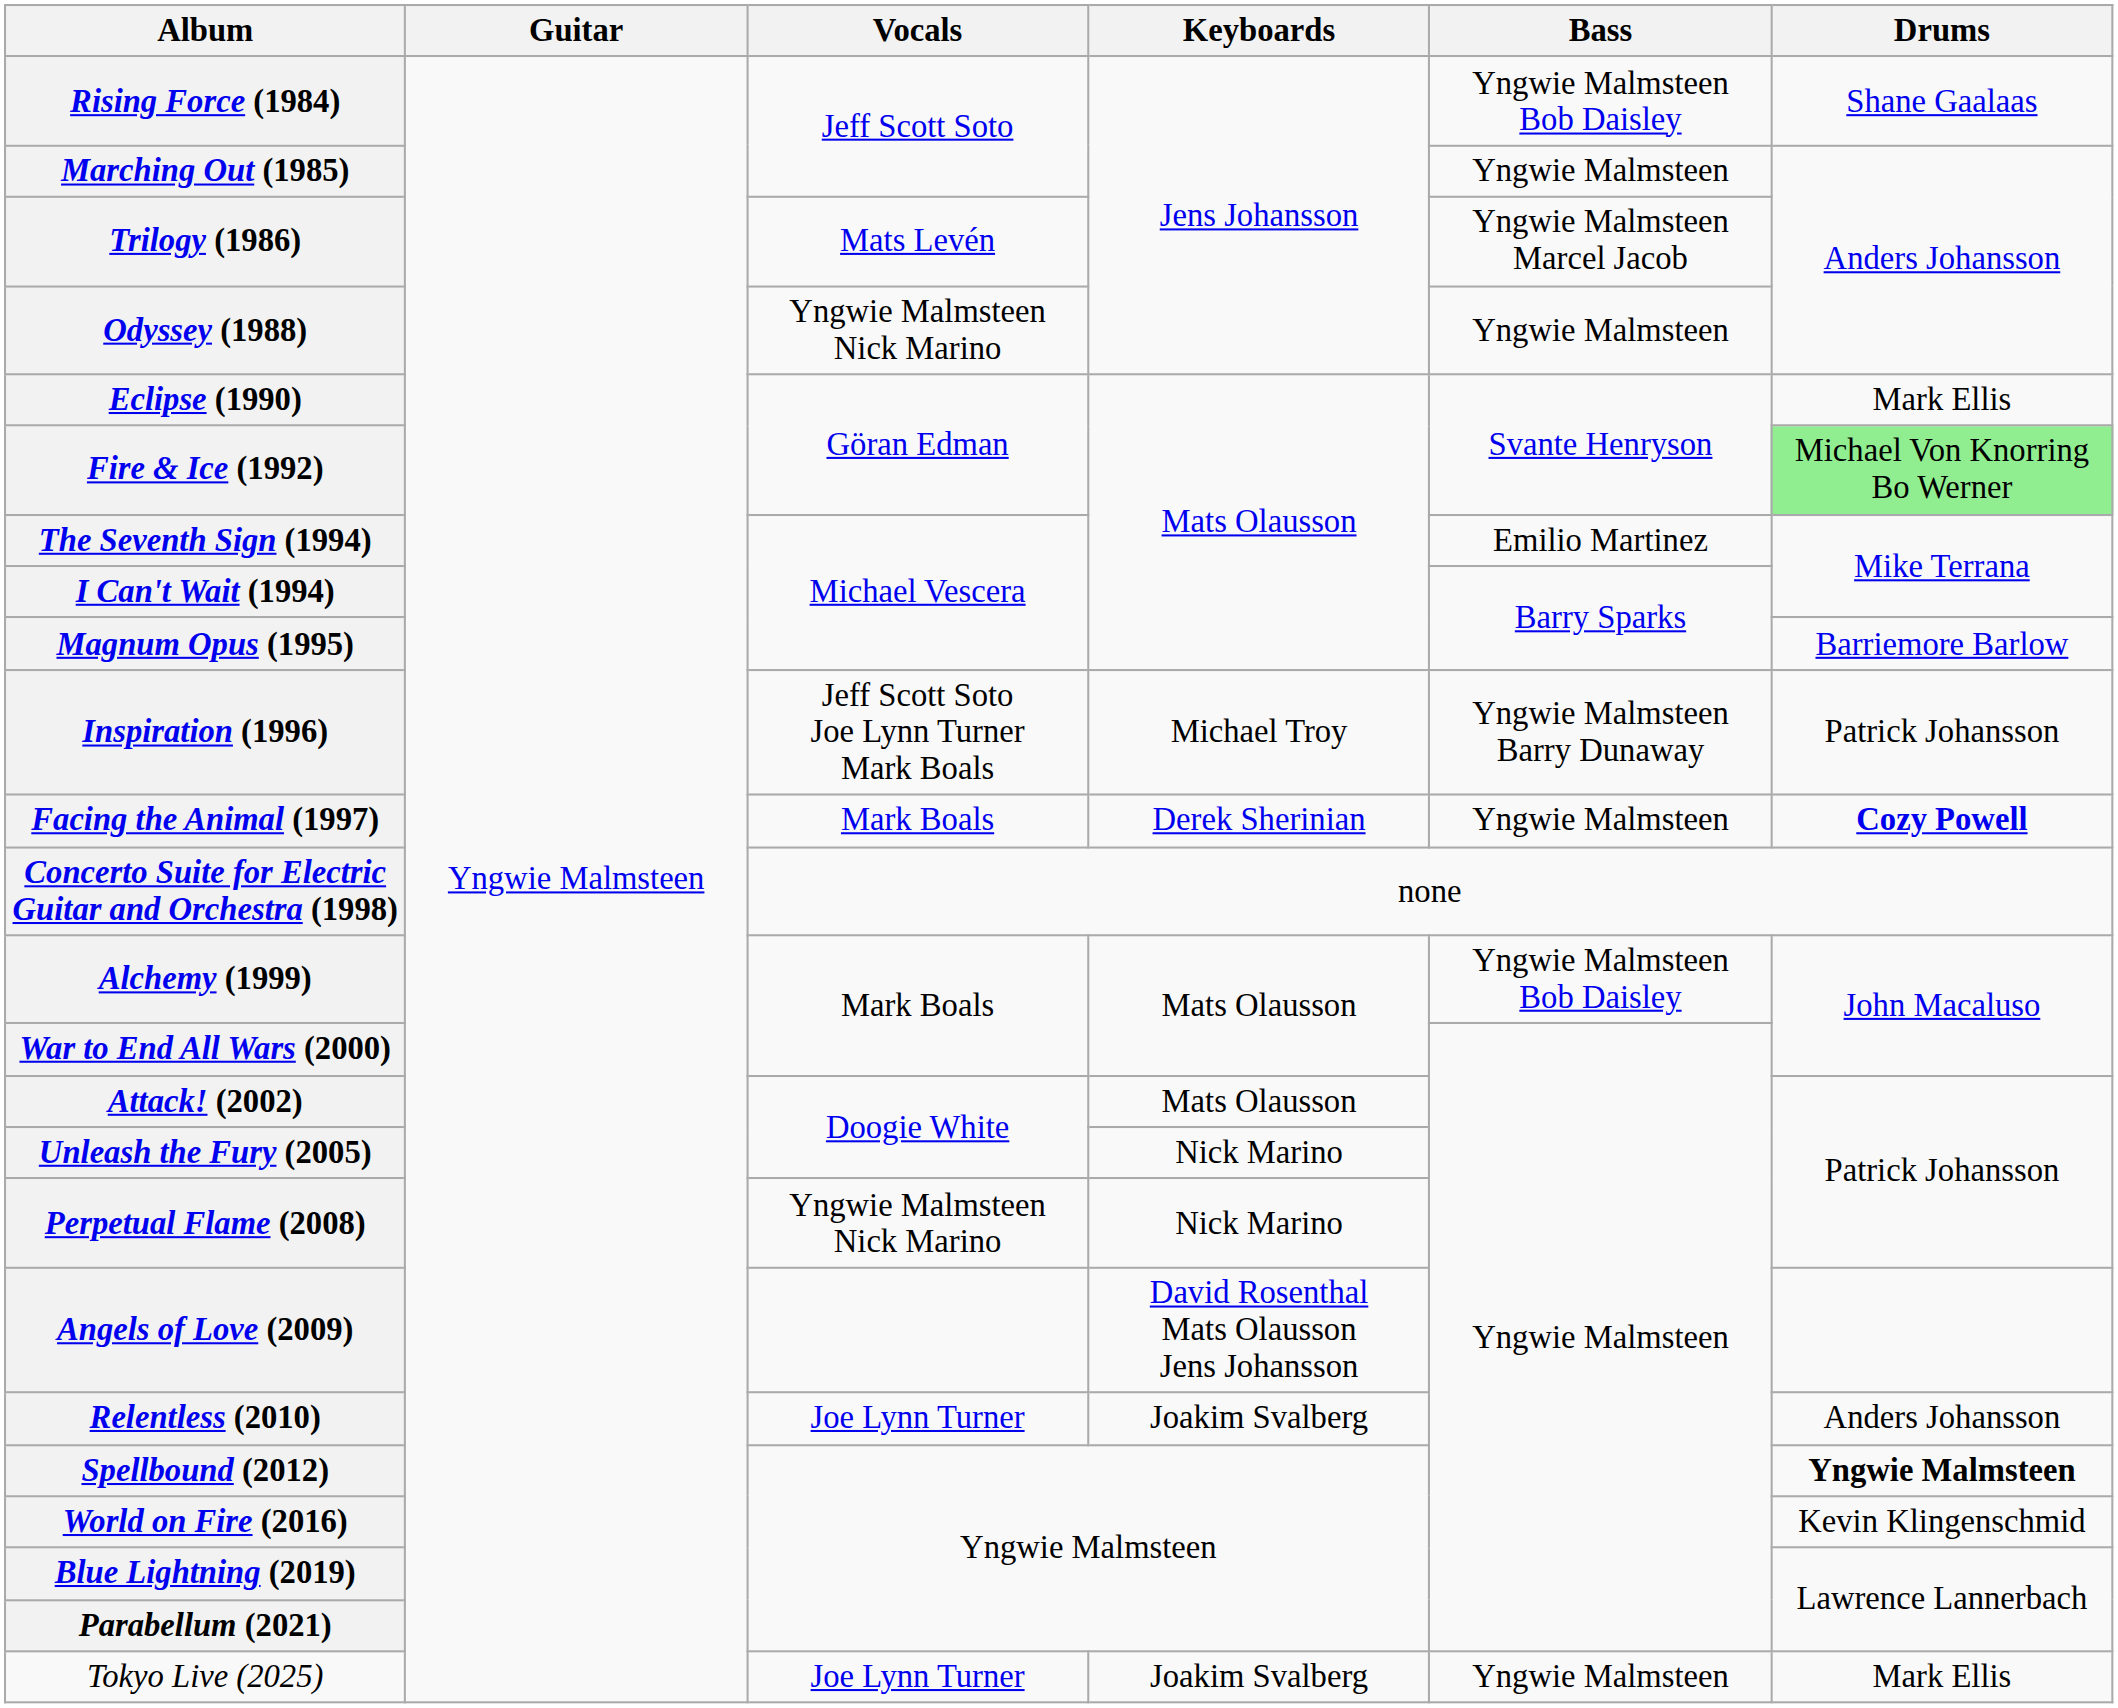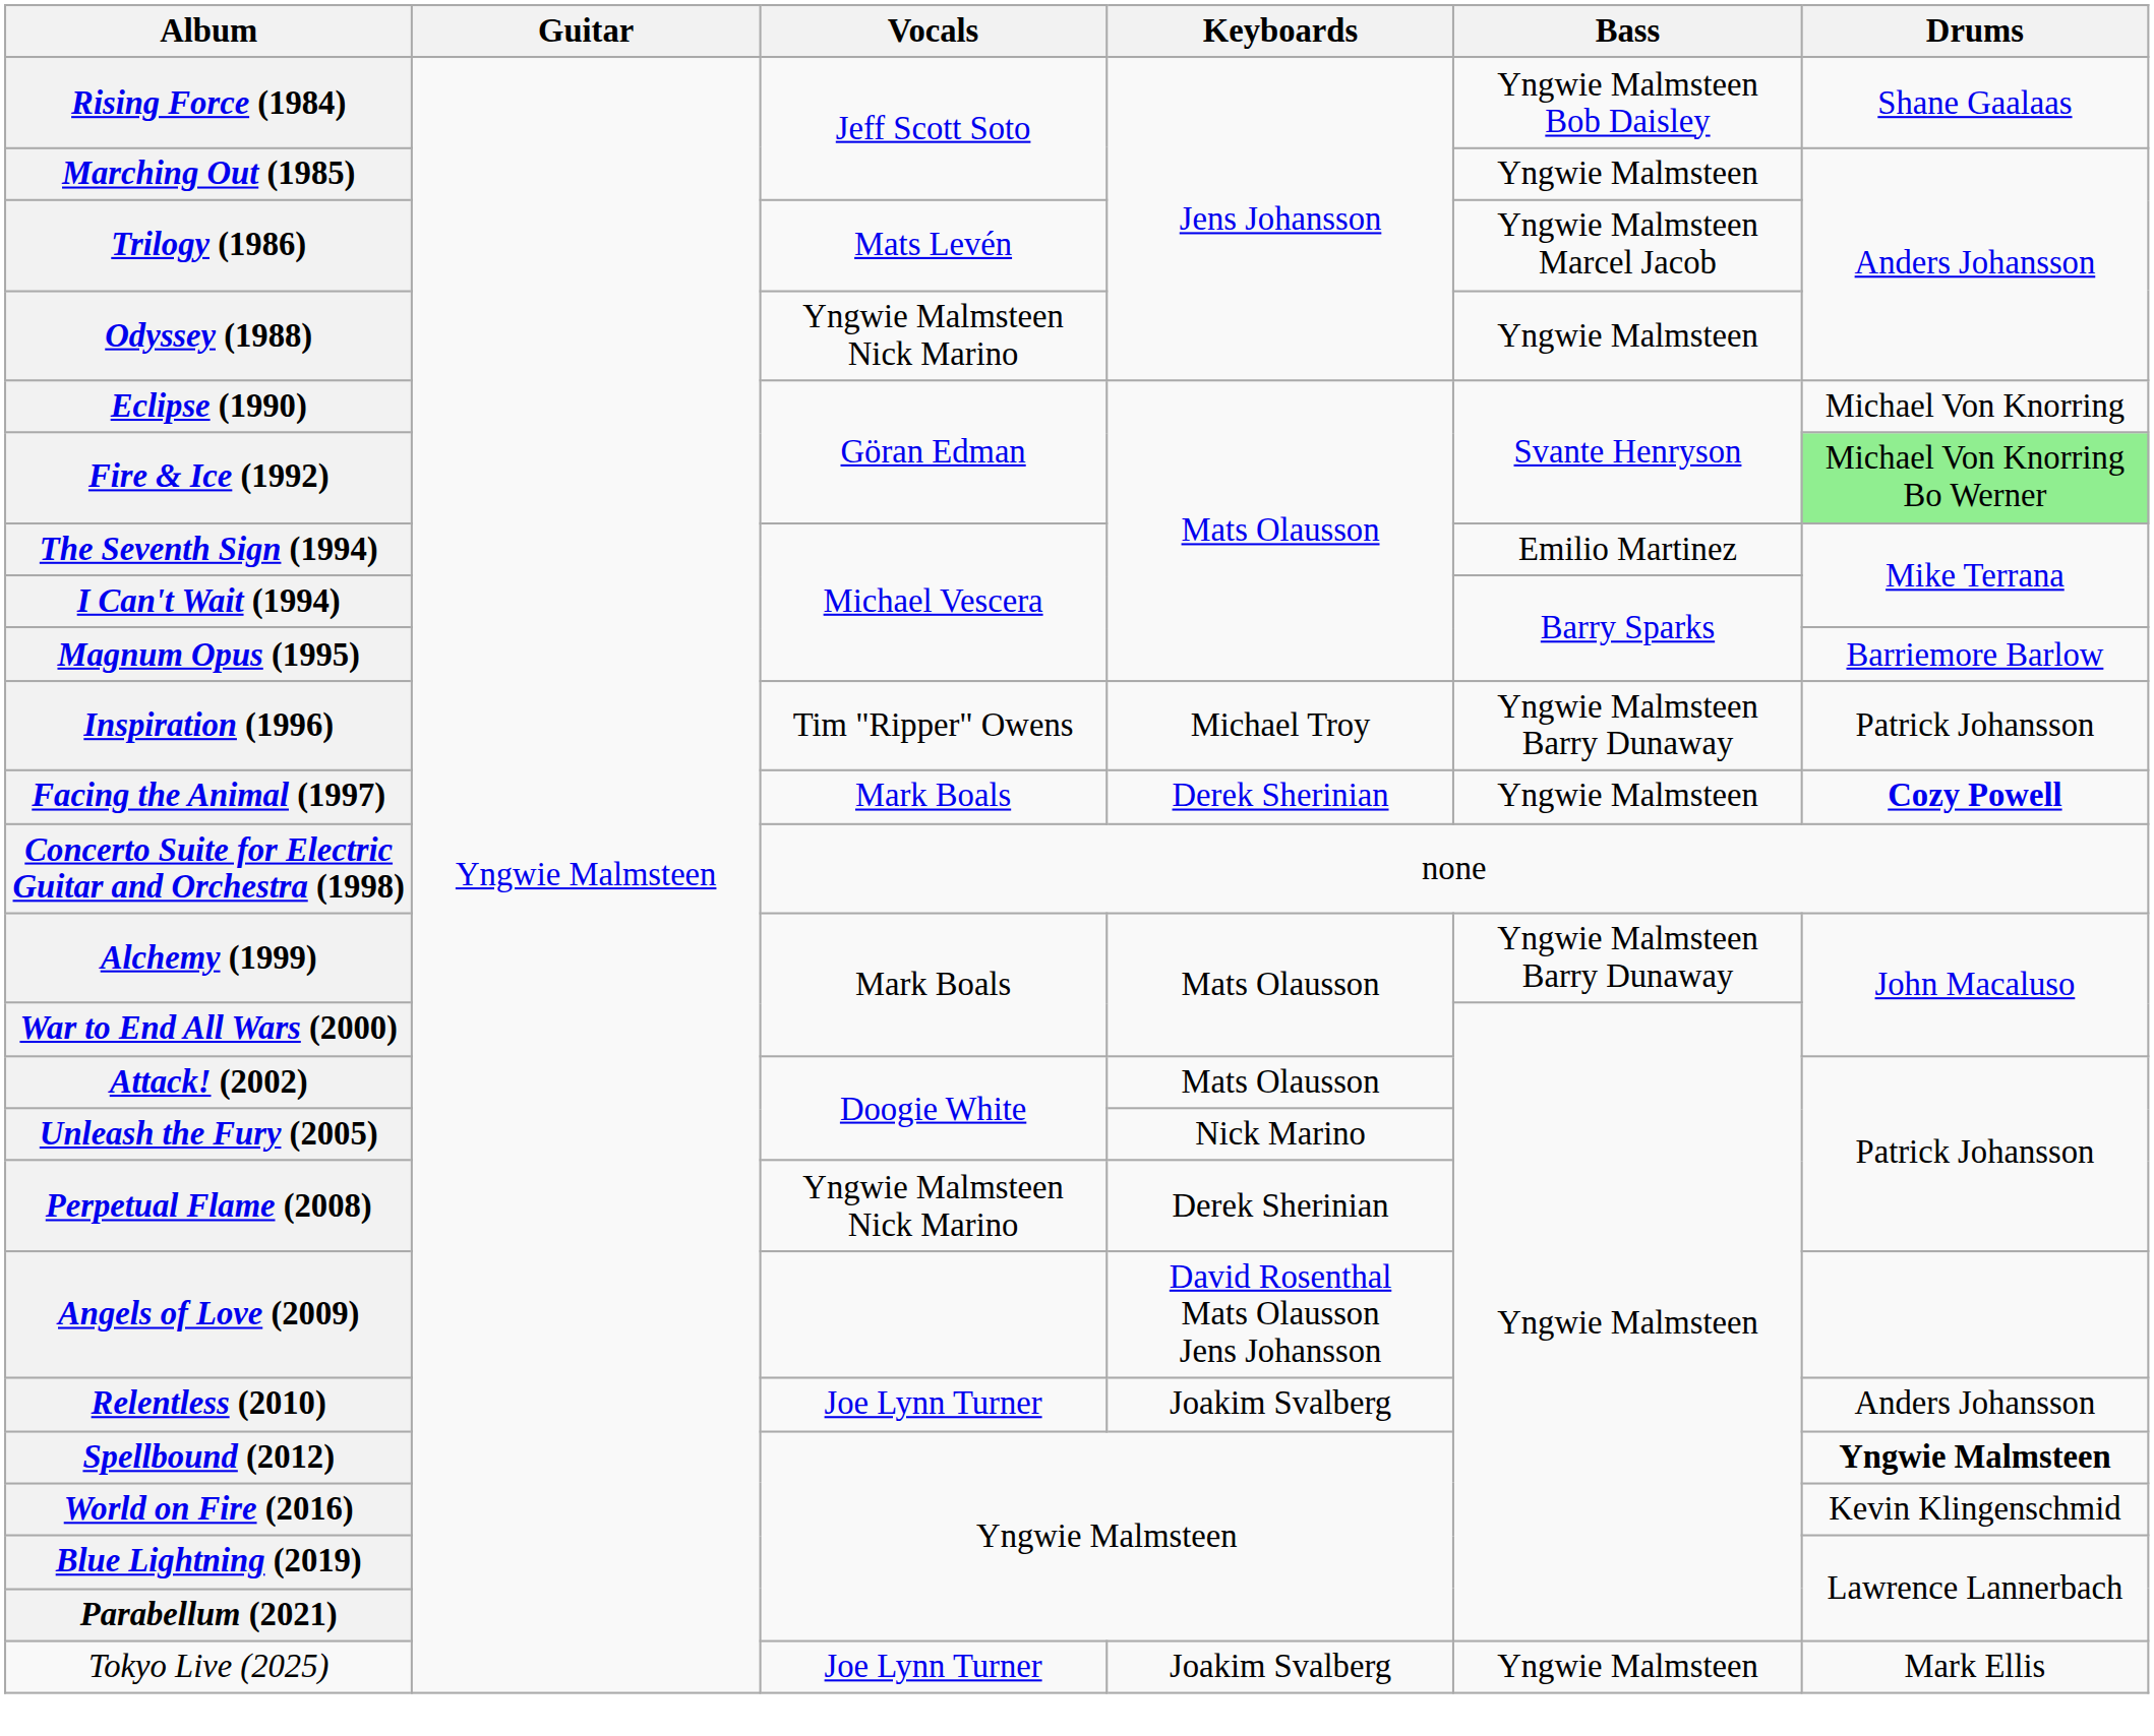Eclipse (1990) | Drums: Mark Ellis -> Michael Von Knorring
Inspiration (1996) | Vocals: Jeff Scott Soto Joe Lynn Turner Mark Boals -> Tim "Ripper" Owens
Alchemy (1999) | Bass: Yngwie Malmsteen Bob Daisley -> Yngwie Malmsteen Barry Dunaway
Perpetual Flame (2008) | Keyboards: Nick Marino -> Derek Sherinian
